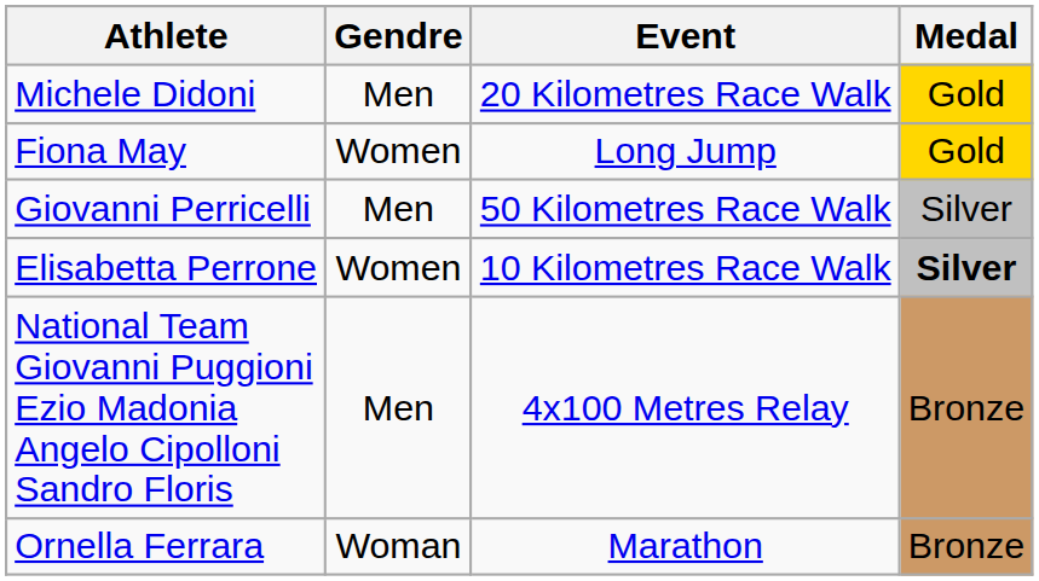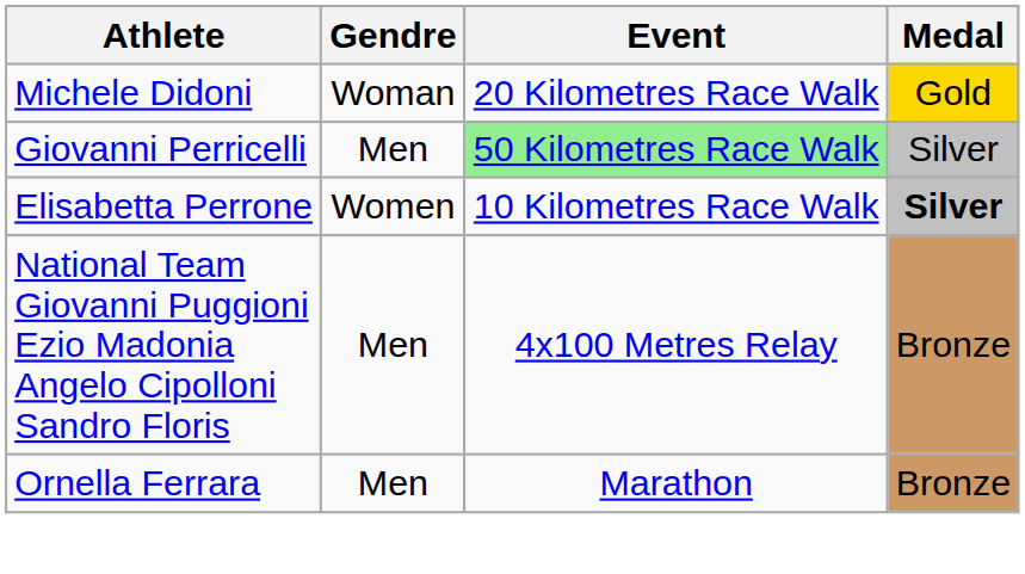Michele Didoni | Gendre: Men -> Woman
- row: Fiona May | Women | Long Jump | Gold
Giovanni Perricelli | Event: no background -> lightgreen background
Ornella Ferrara | Gendre: Woman -> Men
